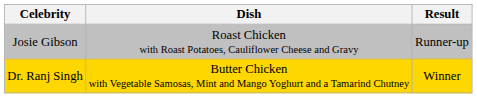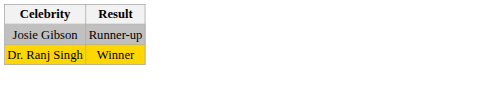- column: Dish | Roast Chicken with Roast Potatoes, Cauliflower Cheese and Gravy | Butter Chicken with Vegetable Samosas, Mint and Mango Yoghurt and a Tamarind Chutney
